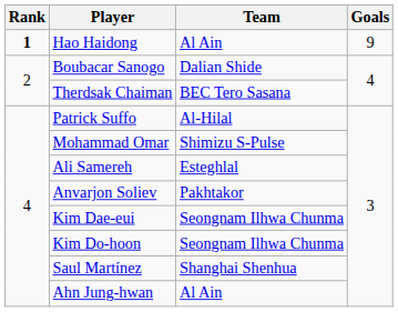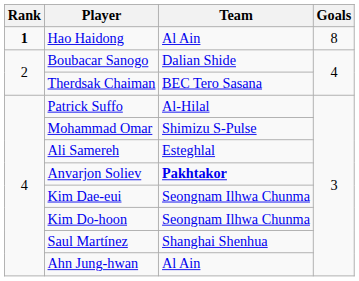Hao Haidong | Goals: 9 -> 8
Anvarjon Soliev | Team: normal -> bold
